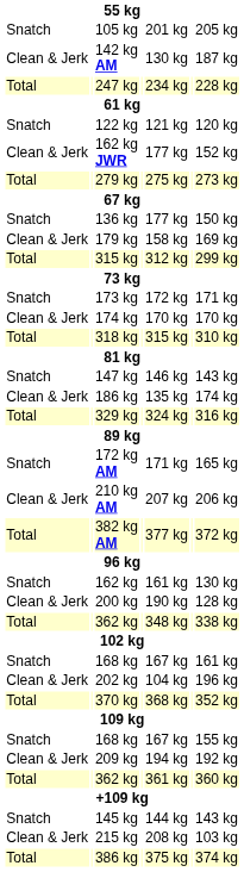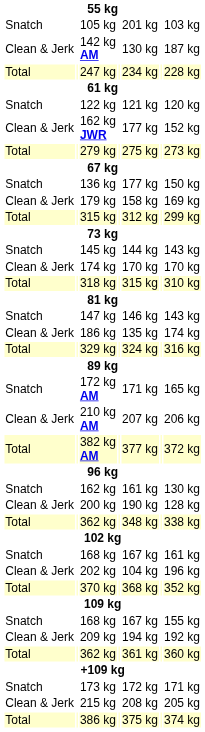105 kg | column 7: 205 kg -> 103 kg
rows swapped: 145 kg <-> 173 kg
215 kg | column 7: 103 kg -> 205 kg
